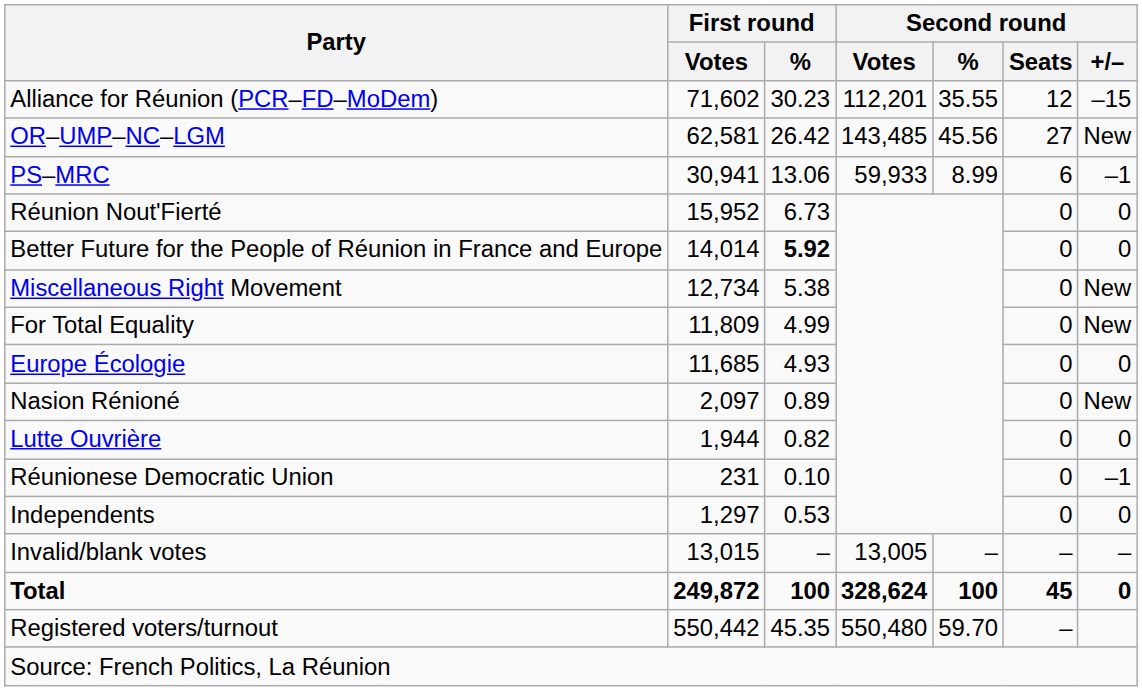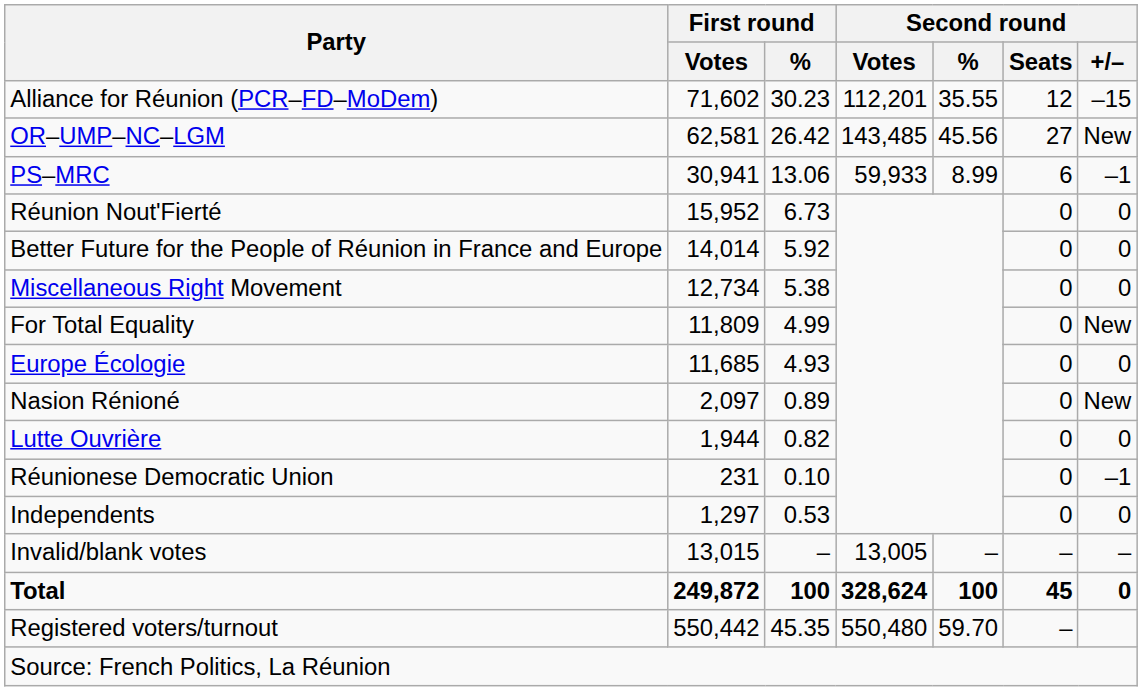Better Future for the People of Réunion in France and Europe | First round / %: bold -> normal
Miscellaneous Right Movement | Second round / +/–: New -> 0
